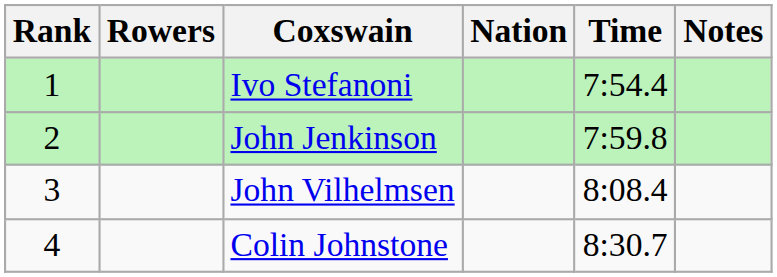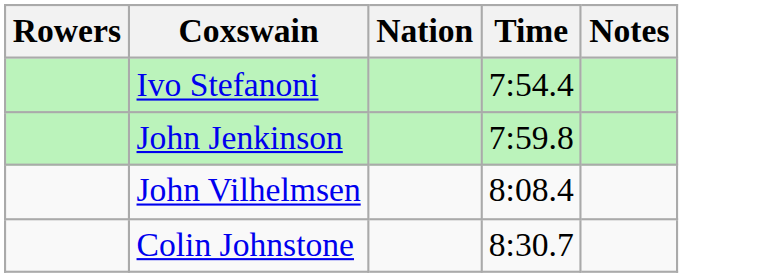- column: Rank | 1 | 2 | 3 | 4
